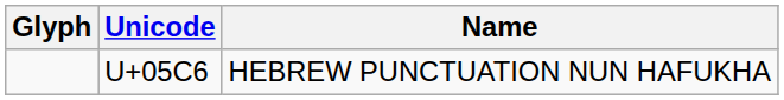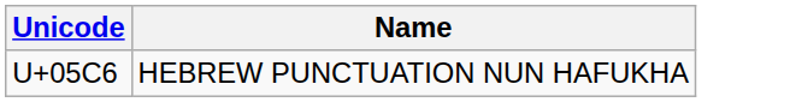- column: Glyph
